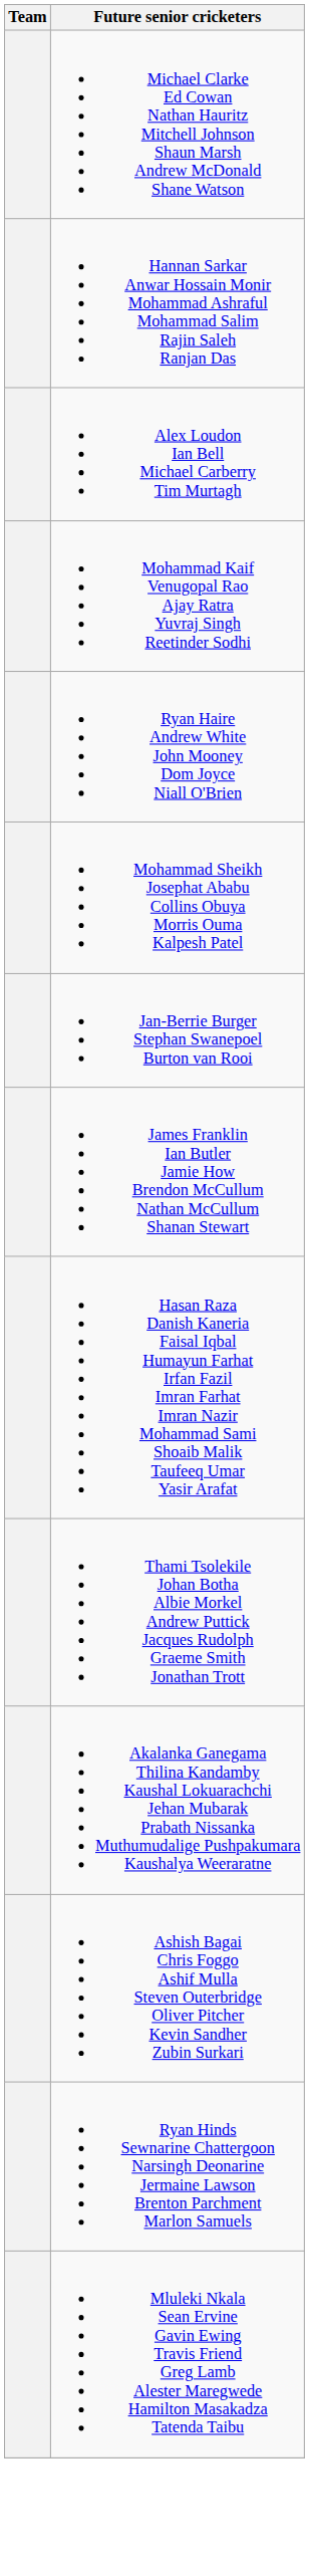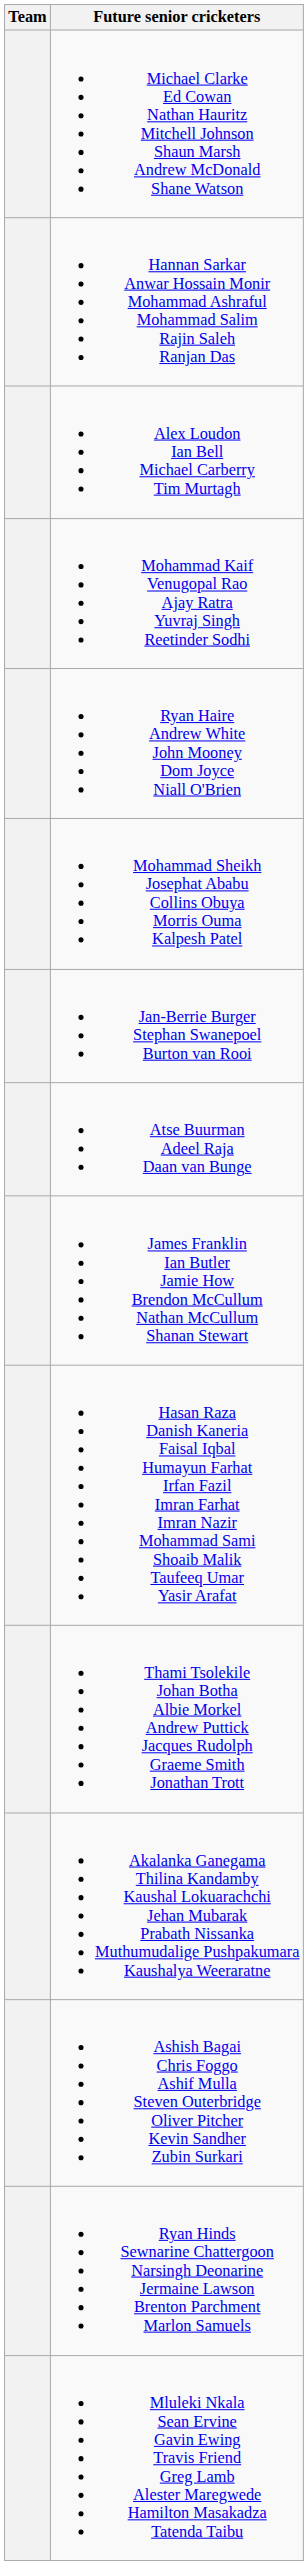+ row: Atse Buurman Adeel Raja Daan van Bunge
